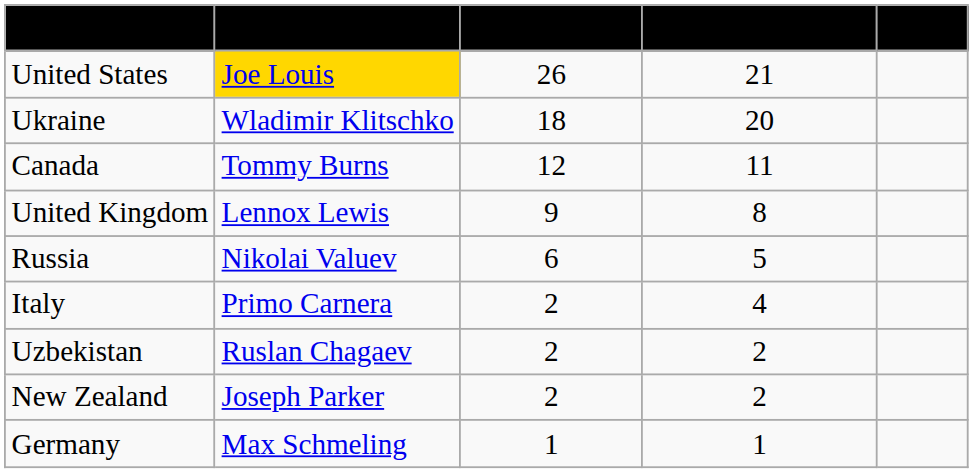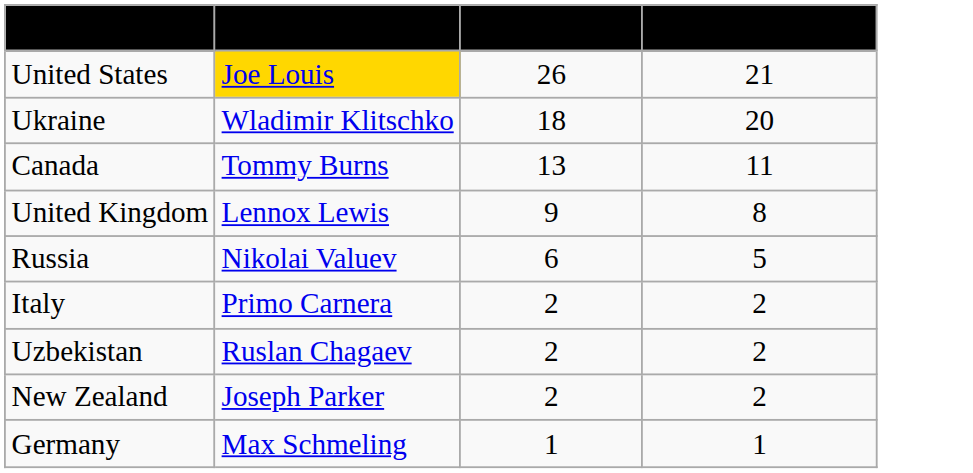- column: Fights
Canada | Title defenses: 12 -> 13
Italy | Beaten opponents: 4 -> 2
